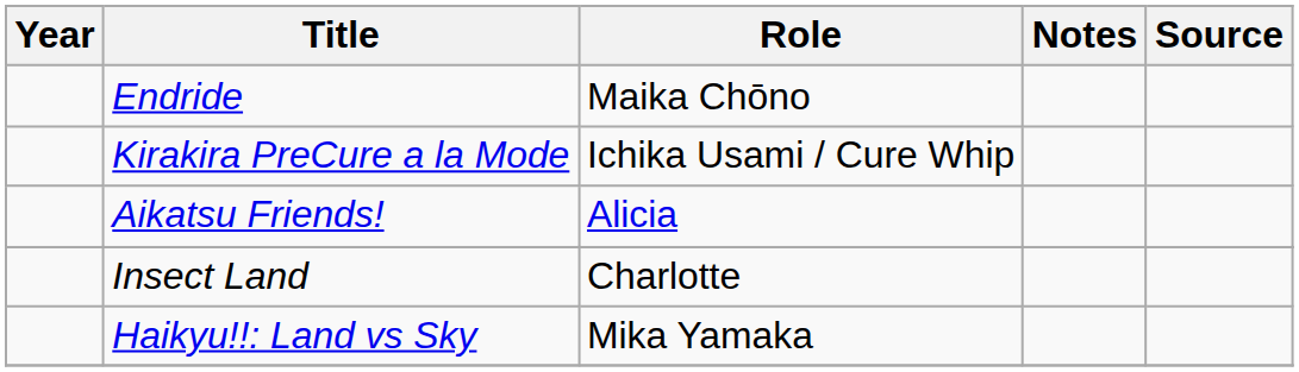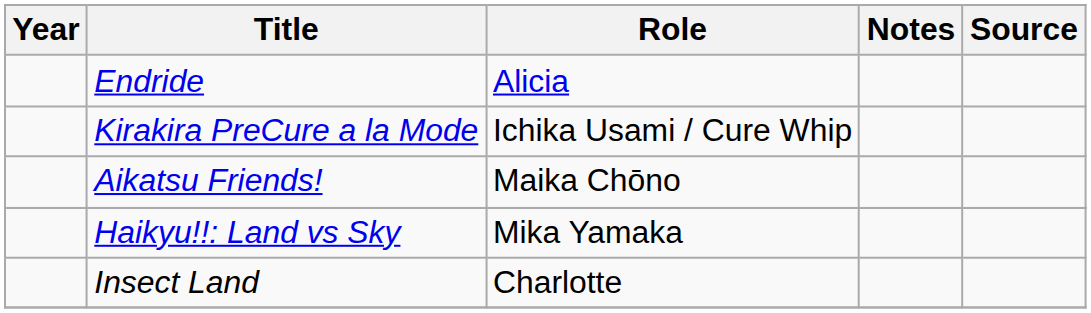Endride | Role: Maika Chōno -> Alicia
Aikatsu Friends! | Role: Alicia -> Maika Chōno
rows swapped: Haikyu!!: Land vs Sky <-> Insect Land
